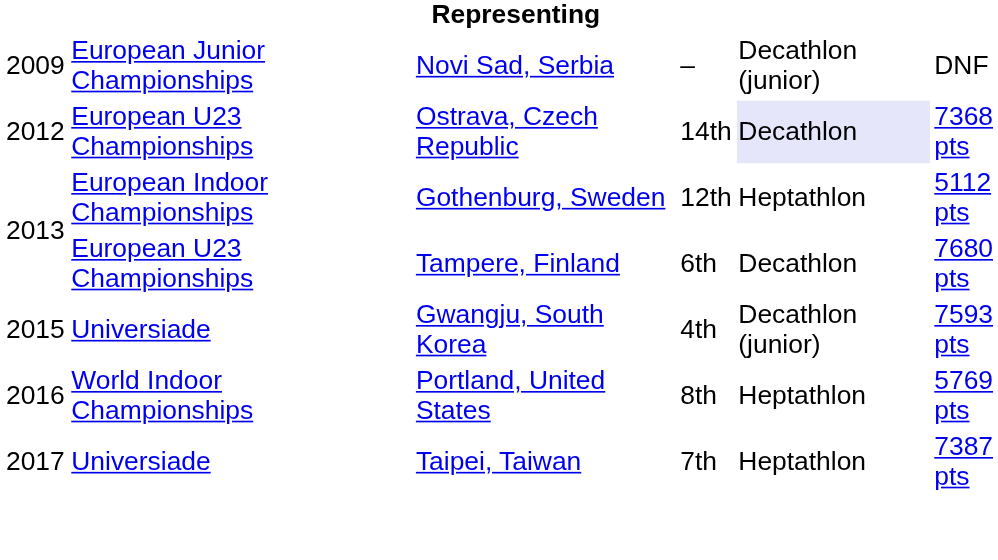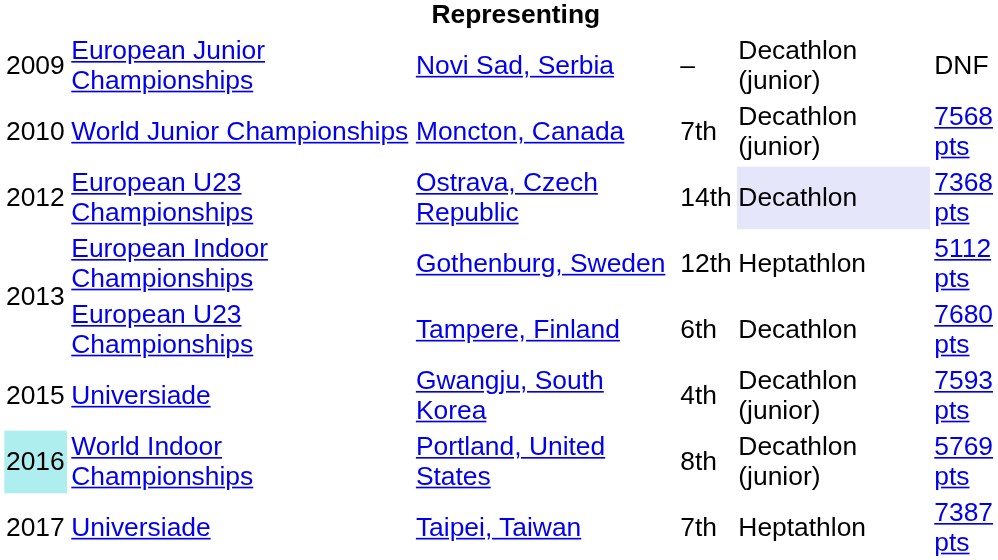+ row: 2010 | World Junior Championships | Moncton, Canada | 7th | Decathlon (junior) | 7568 pts
Portland, United States | column 1: no background -> paleturquoise background
Portland, United States | column 5: Heptathlon -> Decathlon (junior)
